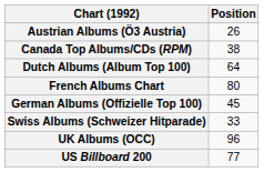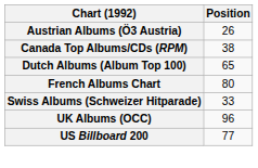Dutch Albums (Album Top 100) | Position: 64 -> 65
- row: German Albums (Offizielle Top 100) | 45
